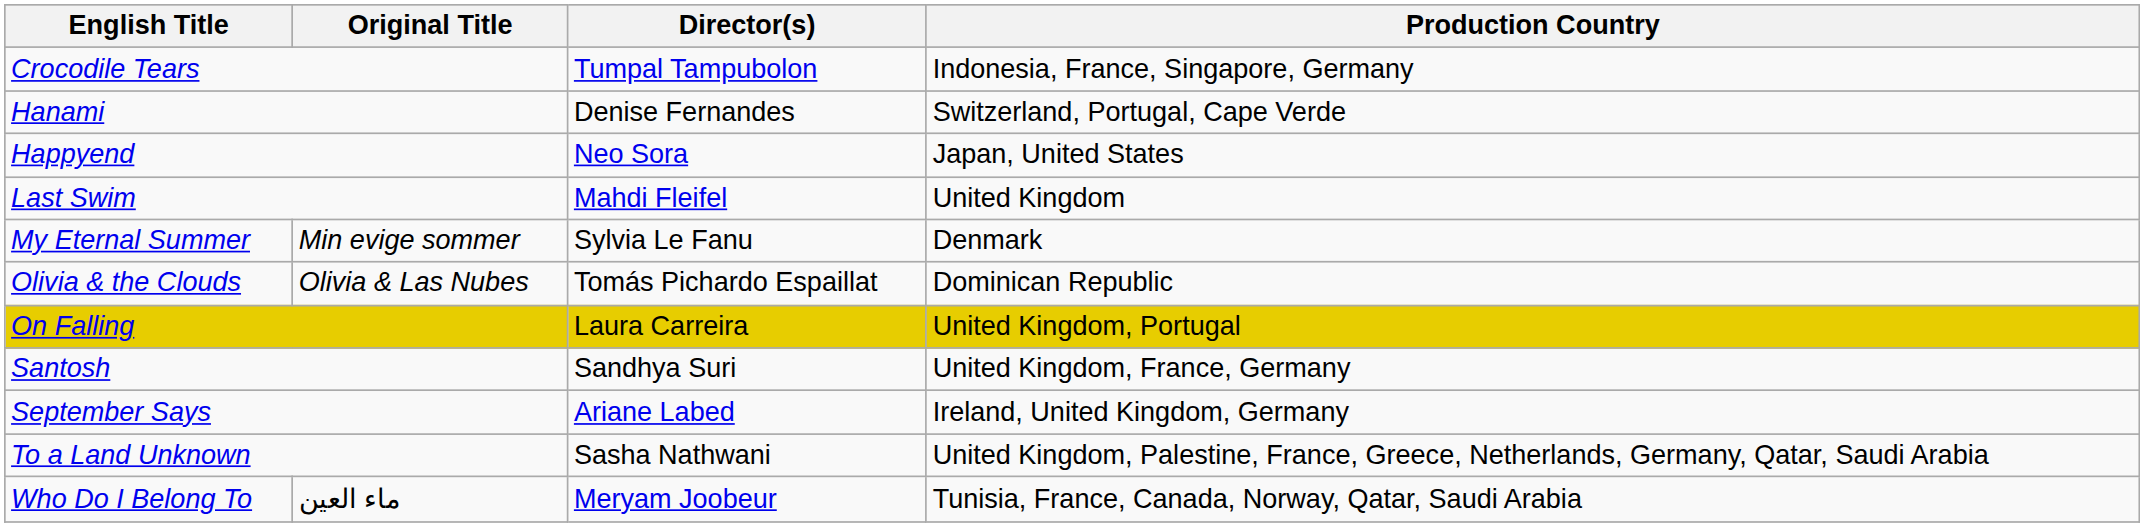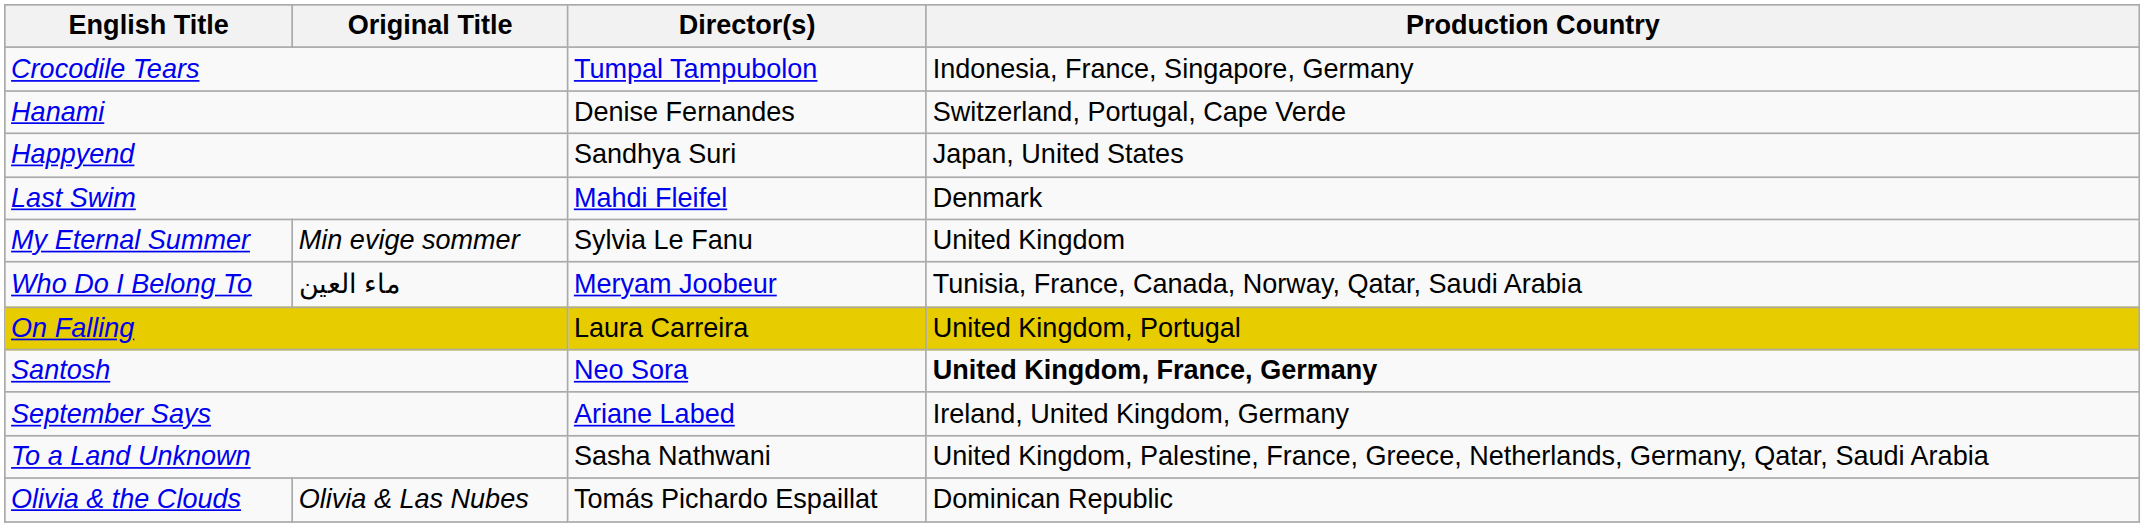Happyend | Director(s): Neo Sora -> Sandhya Suri
Last Swim | Production Country: United Kingdom -> Denmark
My Eternal Summer | Production Country: Denmark -> United Kingdom
rows swapped: Olivia & the Clouds <-> Who Do I Belong To
Santosh | Director(s): Sandhya Suri -> Neo Sora
Santosh | Production Country: normal -> bold
